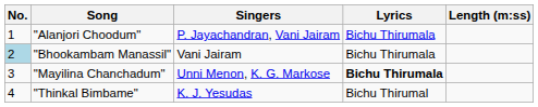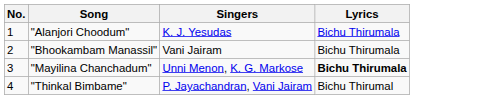- column: Length (m:ss)
"Alanjori Choodum" | Singers: P. Jayachandran, Vani Jairam -> K. J. Yesudas
"Bhookambam Manassil" | No.: lightblue background -> no background
"Thinkal Bimbame" | Singers: K. J. Yesudas -> P. Jayachandran, Vani Jairam
